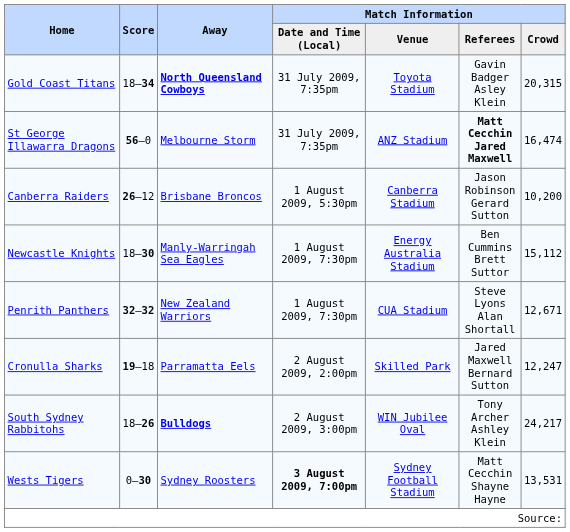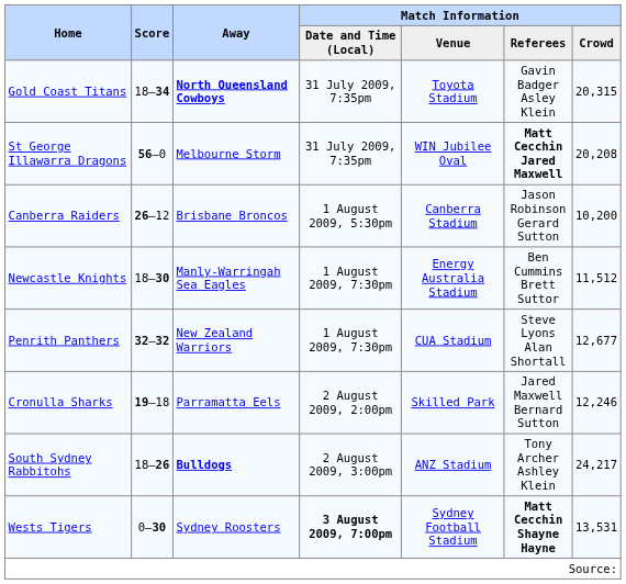St George Illawarra Dragons | Match Information / Venue: ANZ Stadium -> WIN Jubilee Oval
St George Illawarra Dragons | Match Information / Crowd: 16,474 -> 20,208
Newcastle Knights | Match Information / Crowd: 15,112 -> 11,512
Penrith Panthers | Match Information / Crowd: 12,671 -> 12,677
Cronulla Sharks | Match Information / Crowd: 12,247 -> 12,246
South Sydney Rabbitohs | Match Information / Venue: WIN Jubilee Oval -> ANZ Stadium
Wests Tigers | Match Information / Referees: normal -> bold
